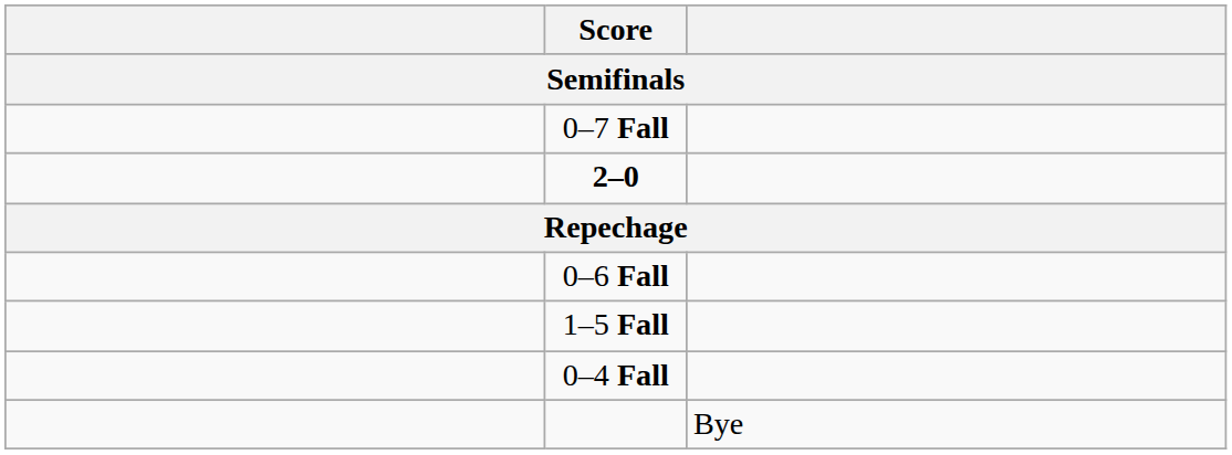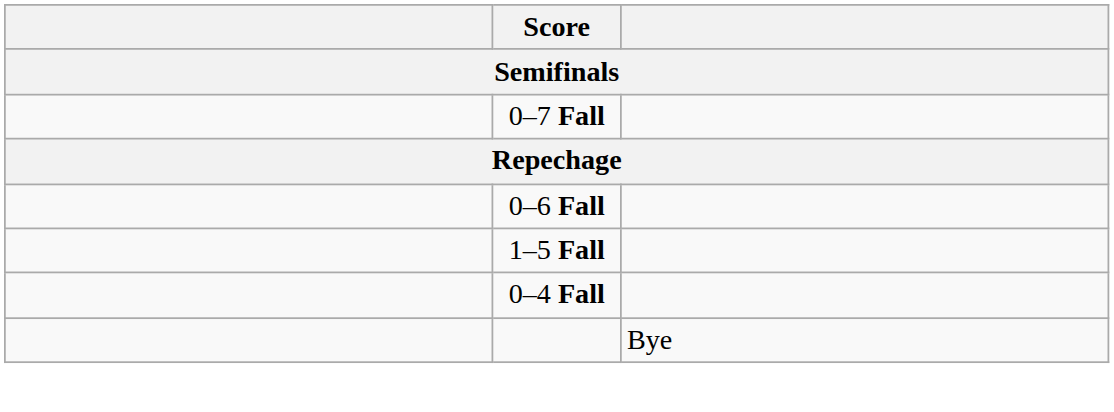- row: 2–0
